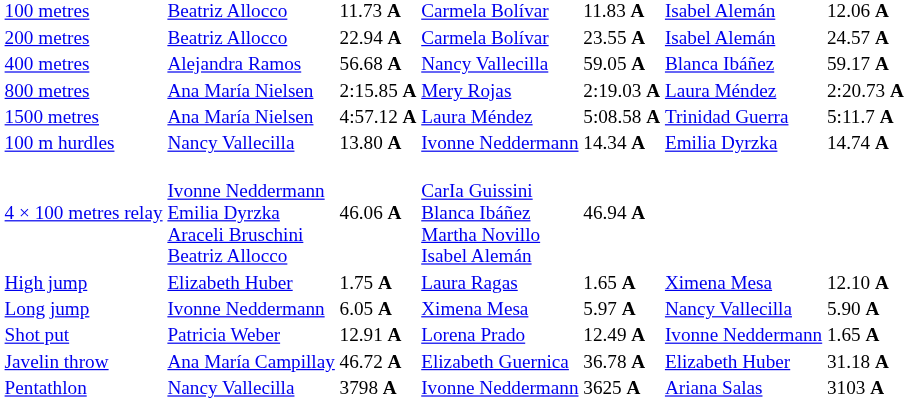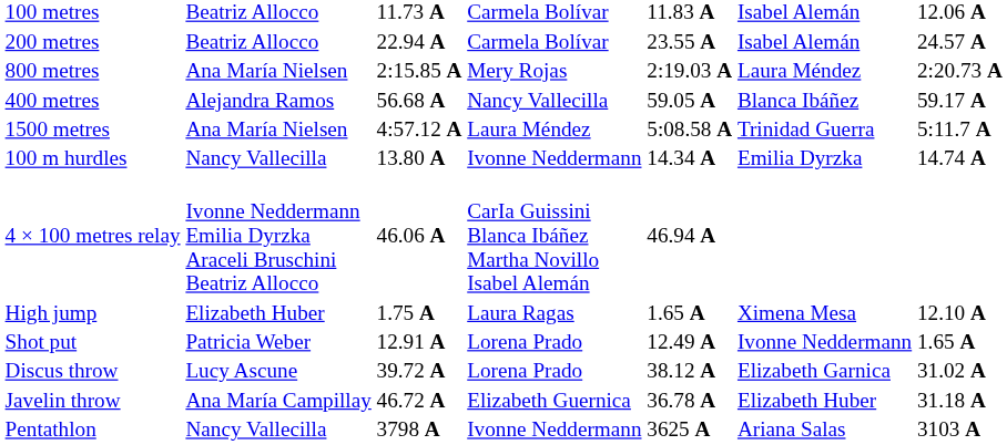rows swapped: 400 metres <-> 800 metres
- row: Long jump | Ivonne Neddermann | 6.05 A | Ximena Mesa | 5.97 A | Nancy Vallecilla | 5.90 A
+ row: Discus throw | Lucy Ascune | 39.72 A | Lorena Prado | 38.12 A | Elizabeth Garnica | 31.02 A
